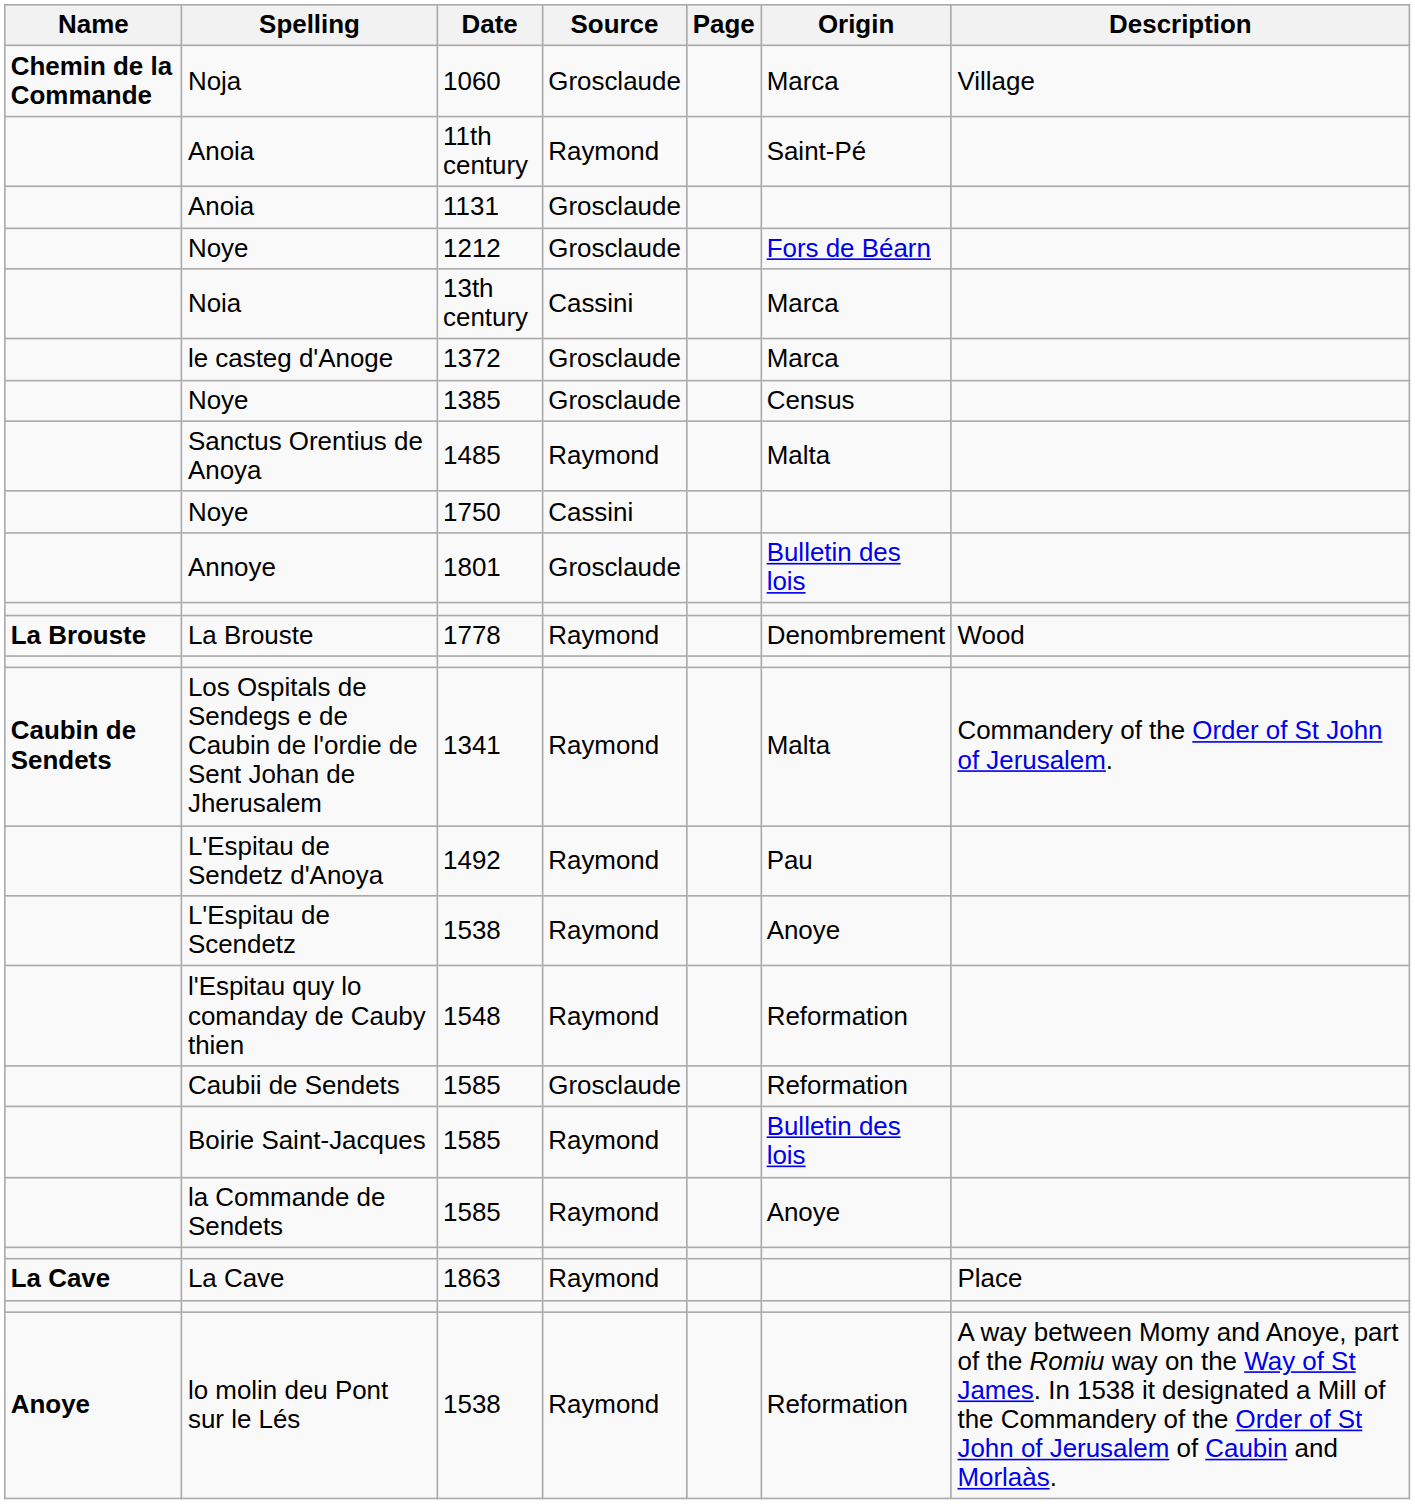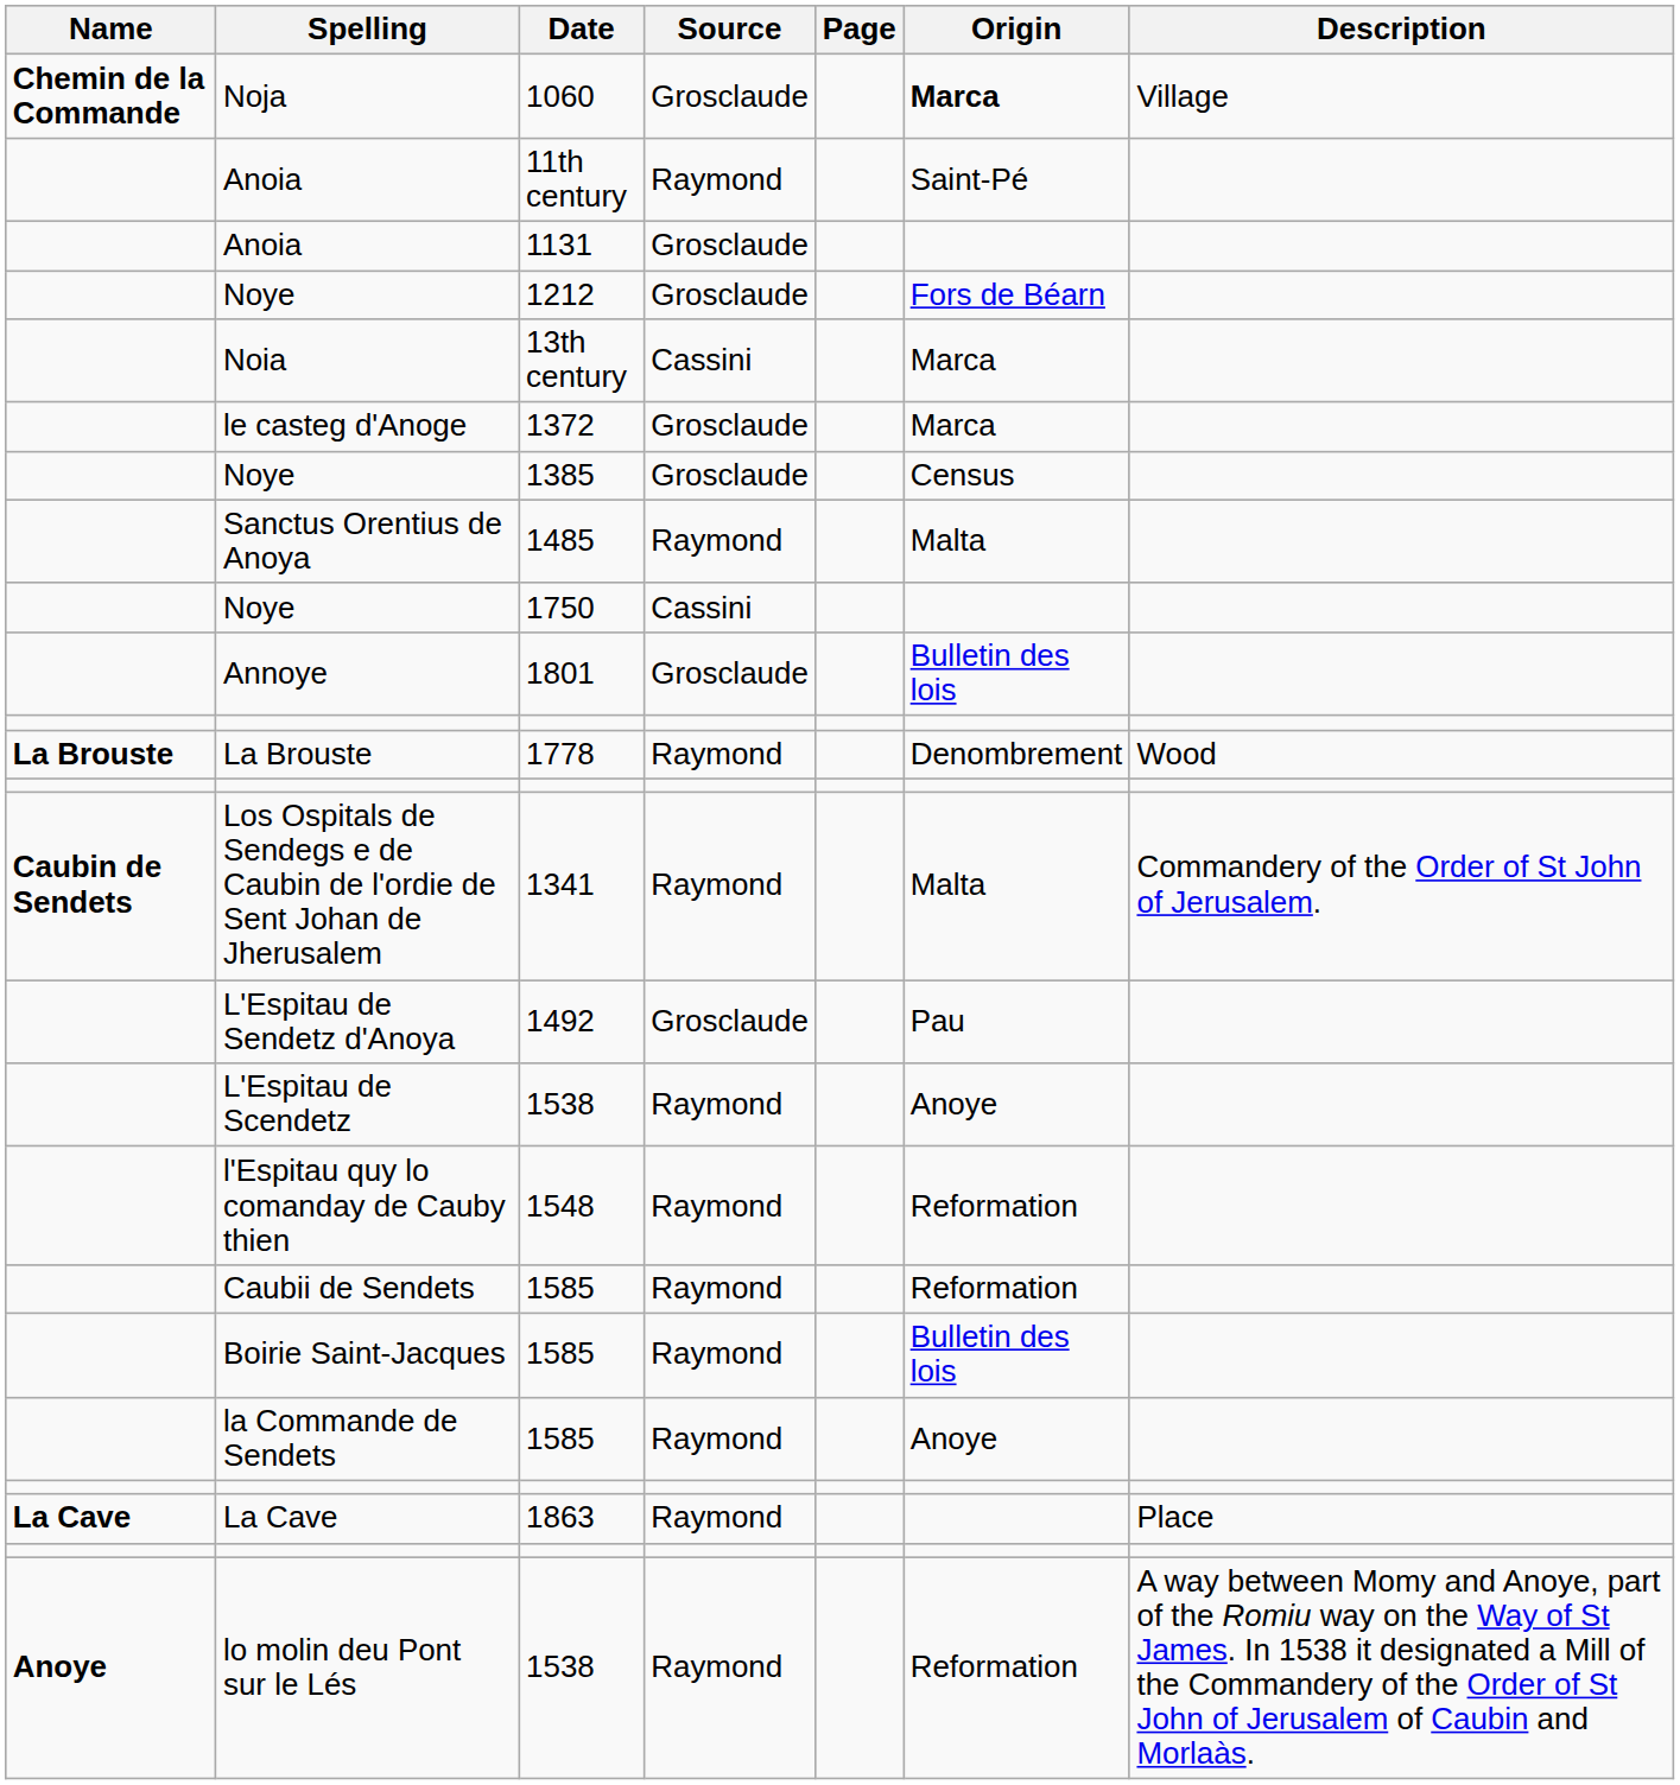Noja | Origin: normal -> bold
L'Espitau de Sendetz d'Anoya | Source: Raymond -> Grosclaude
Caubii de Sendets | Source: Grosclaude -> Raymond
